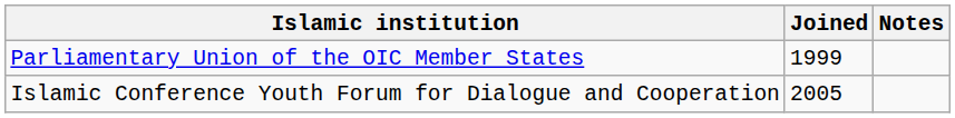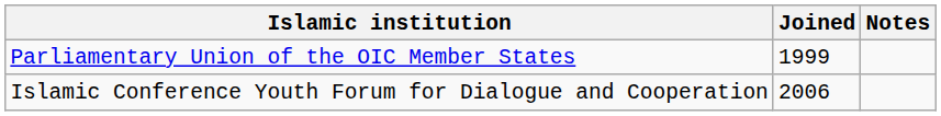Islamic Conference Youth Forum for Dialogue and Cooperation | Joined: 2005 -> 2006
